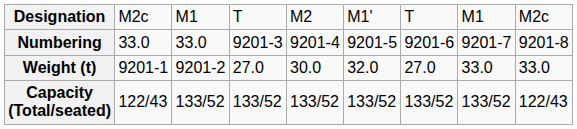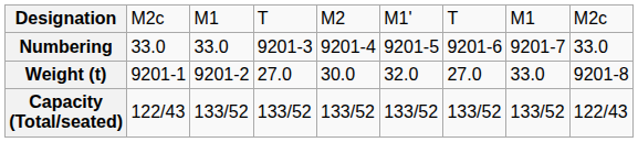Numbering | column 9: 9201-8 -> 33.0
Weight (t) | column 9: 33.0 -> 9201-8
